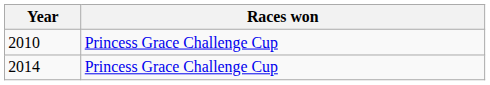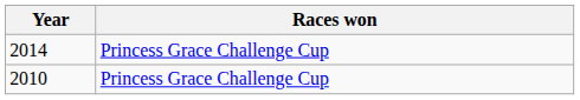rows swapped: 2010 <-> 2014
